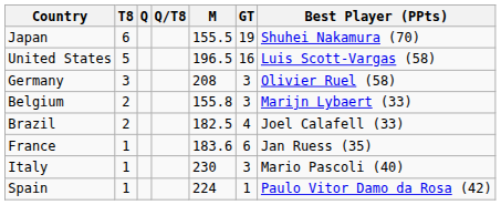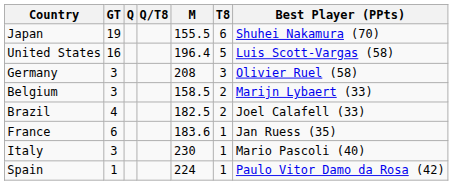columns swapped: T8 <-> GT
United States | M: 196.5 -> 196.4
Belgium | M: 155.8 -> 158.5
